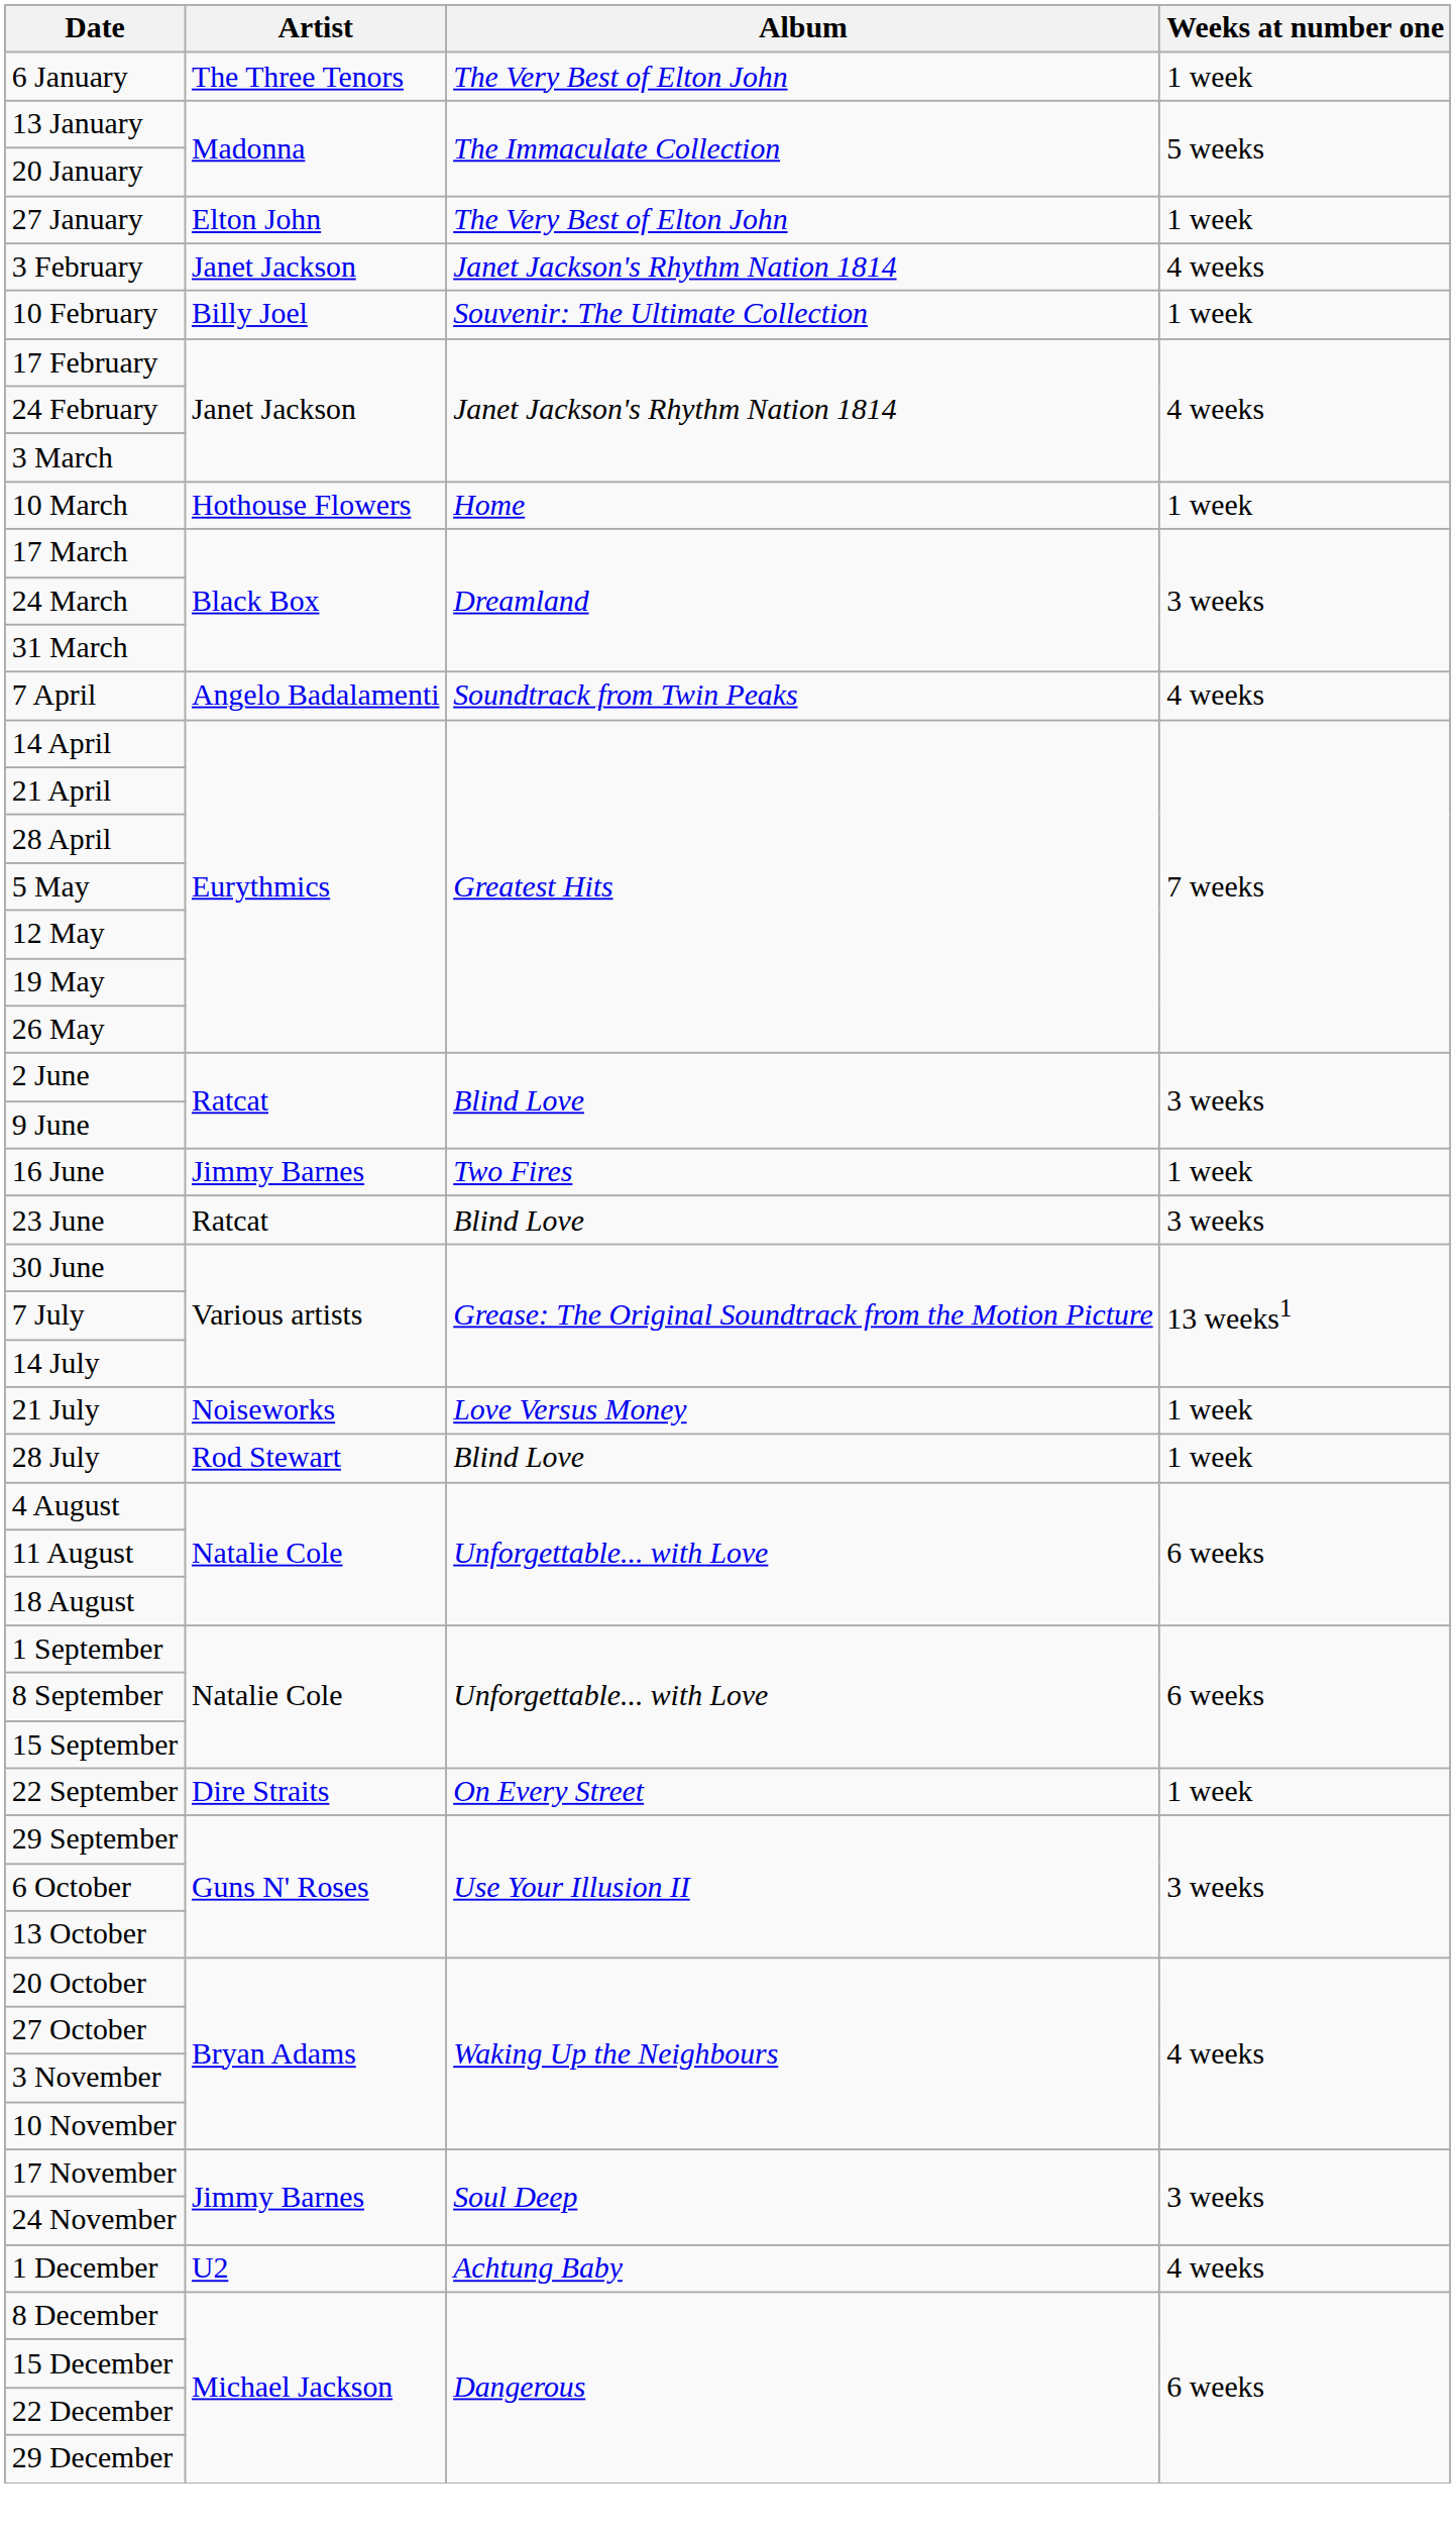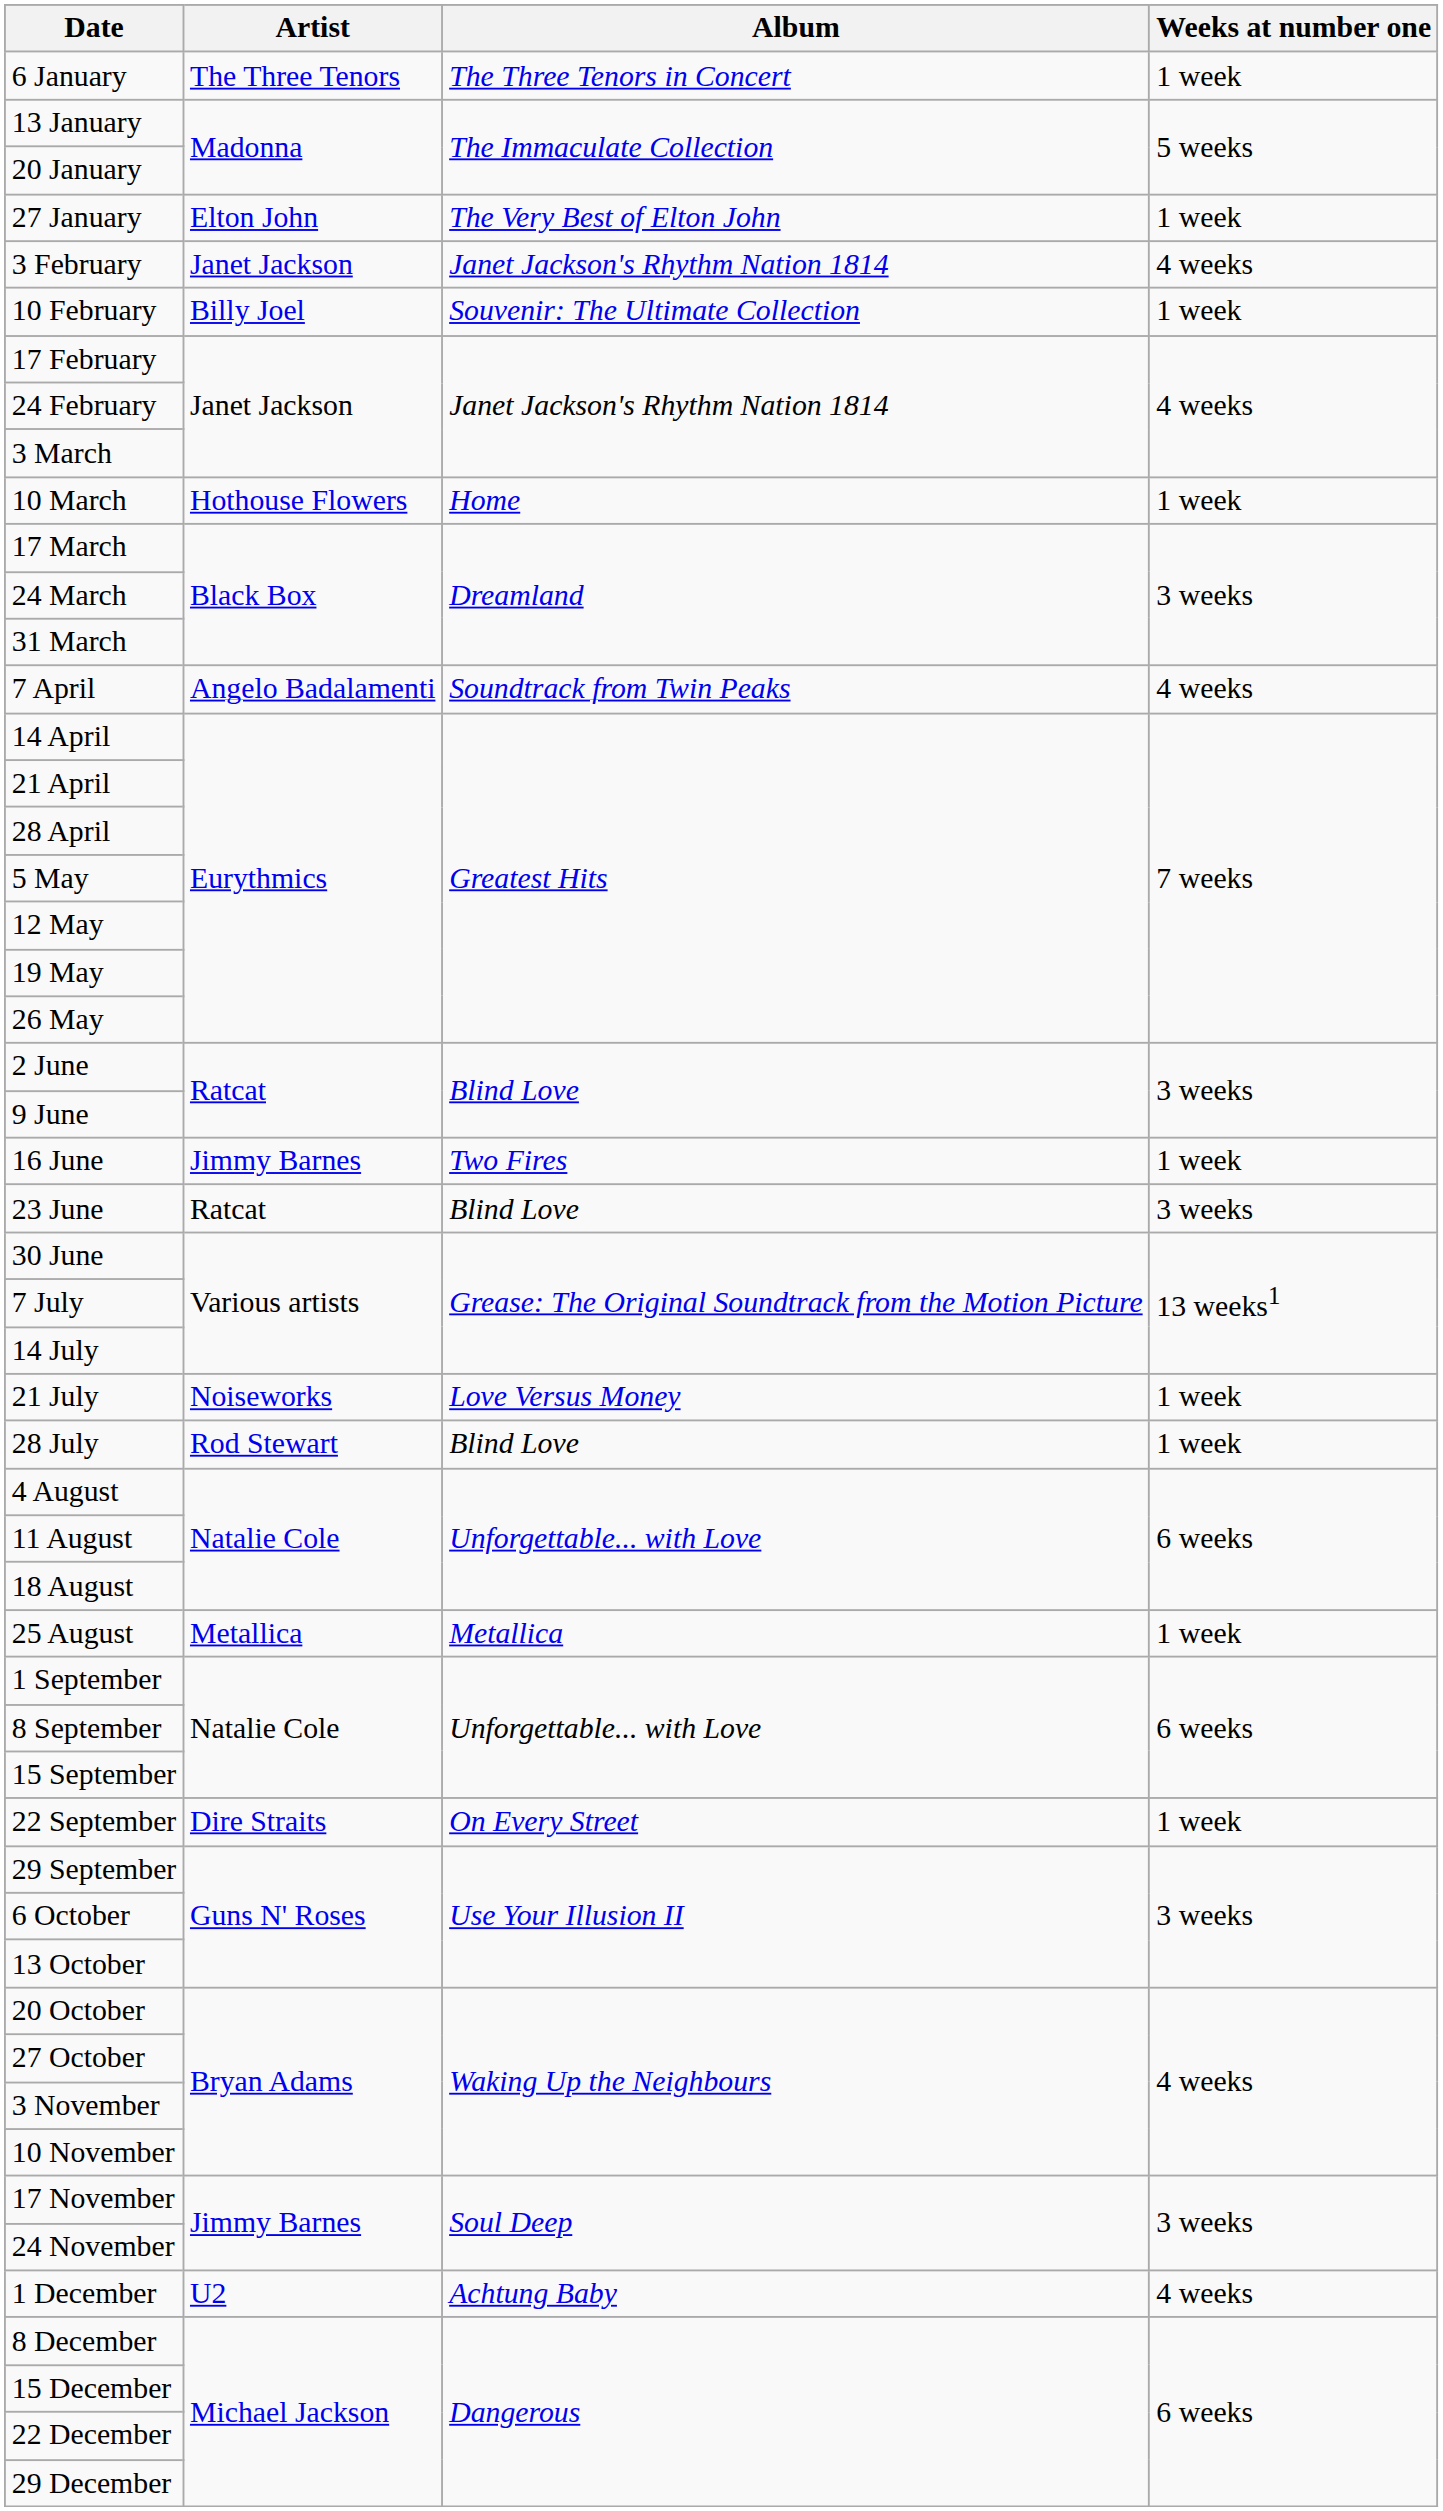6 January | Album: The Very Best of Elton John -> The Three Tenors in Concert
+ row: 25 August | Metallica | Metallica | 1 week
